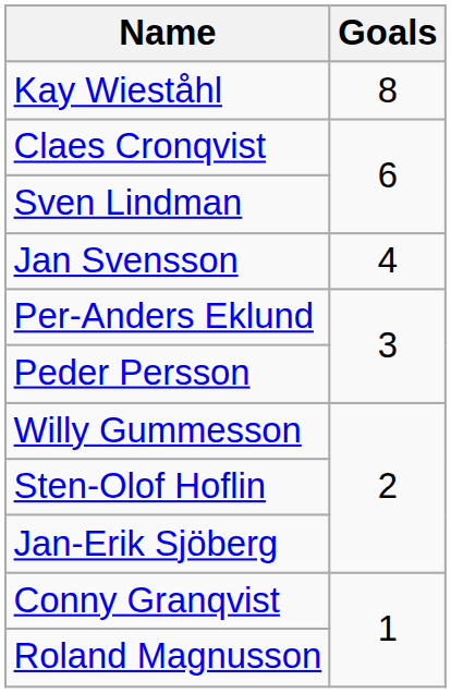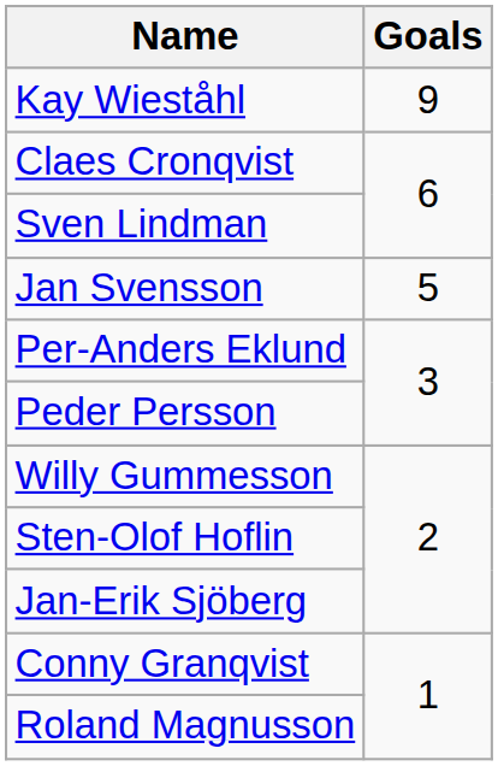Kay Wieståhl | Goals: 8 -> 9
Jan Svensson | Goals: 4 -> 5
